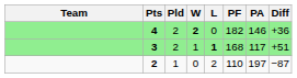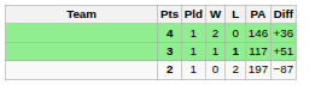- column: PF | 182 | 168 | 110
4 | Pld: 2 -> 1
4 | W: bold -> normal
3 | Pld: 2 -> 1
